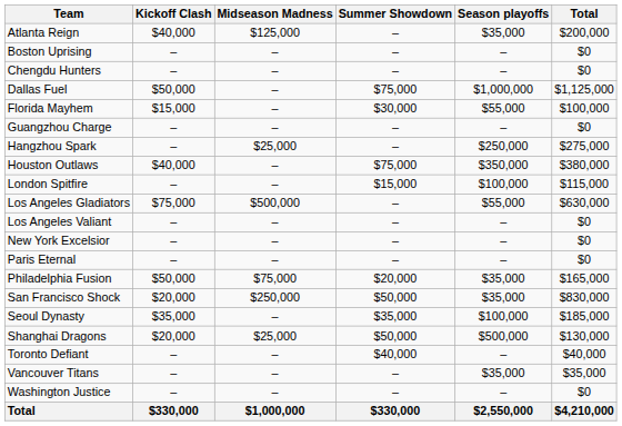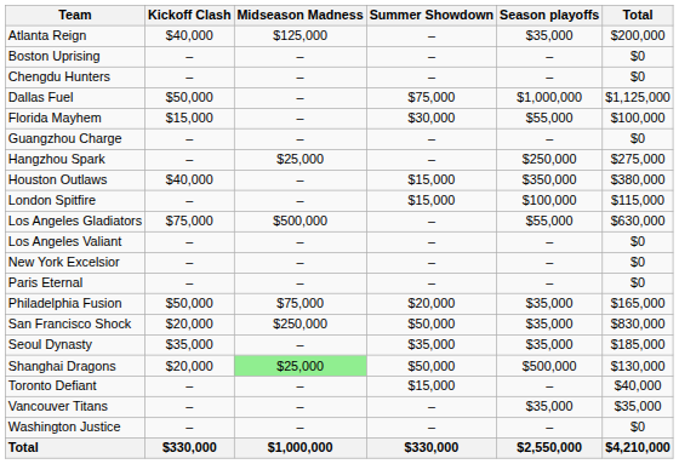Houston Outlaws | Summer Showdown: $75,000 -> $15,000
Seoul Dynasty | Season playoffs: $100,000 -> $35,000
Shanghai Dragons | Midseason Madness: no background -> lightgreen background
Toronto Defiant | Summer Showdown: $40,000 -> $15,000
